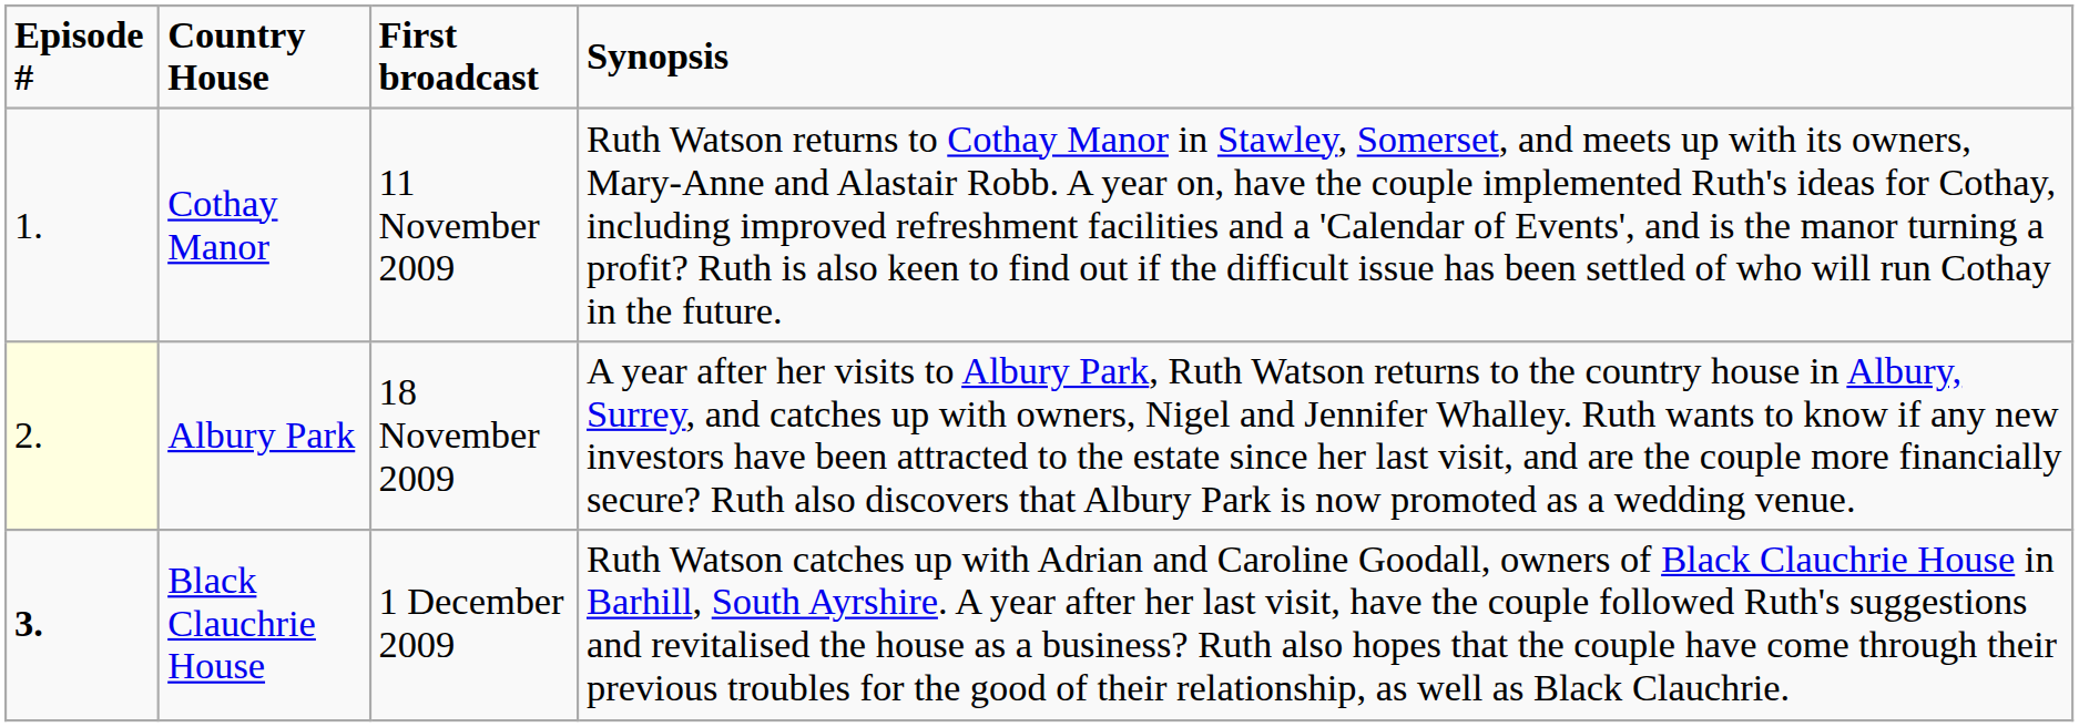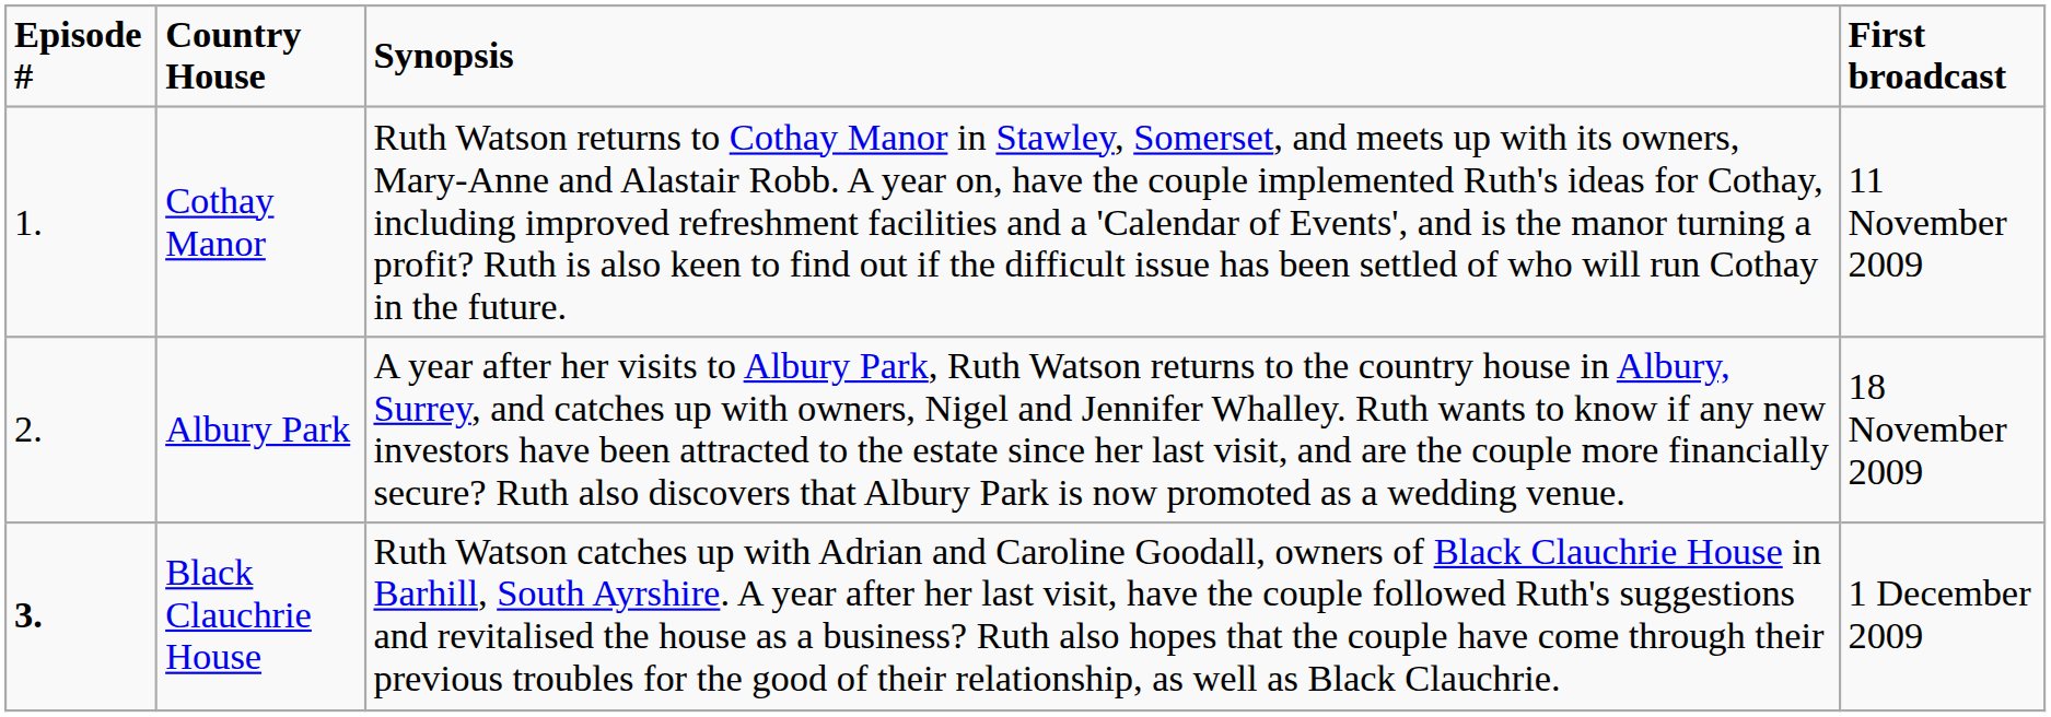columns swapped: First broadcast <-> Synopsis
Albury Park | Episode #: lightyellow background -> no background
